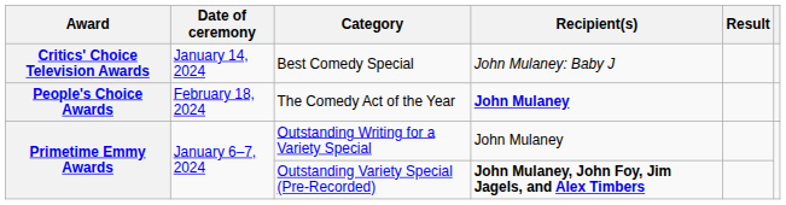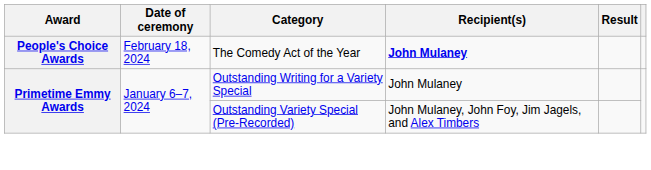- row: Critics' Choice Television Awards | January 14, 2024 | Best Comedy Special | John Mulaney: Baby J
Outstanding Variety Special (Pre-Recorded) | Recipient(s): bold -> normal
